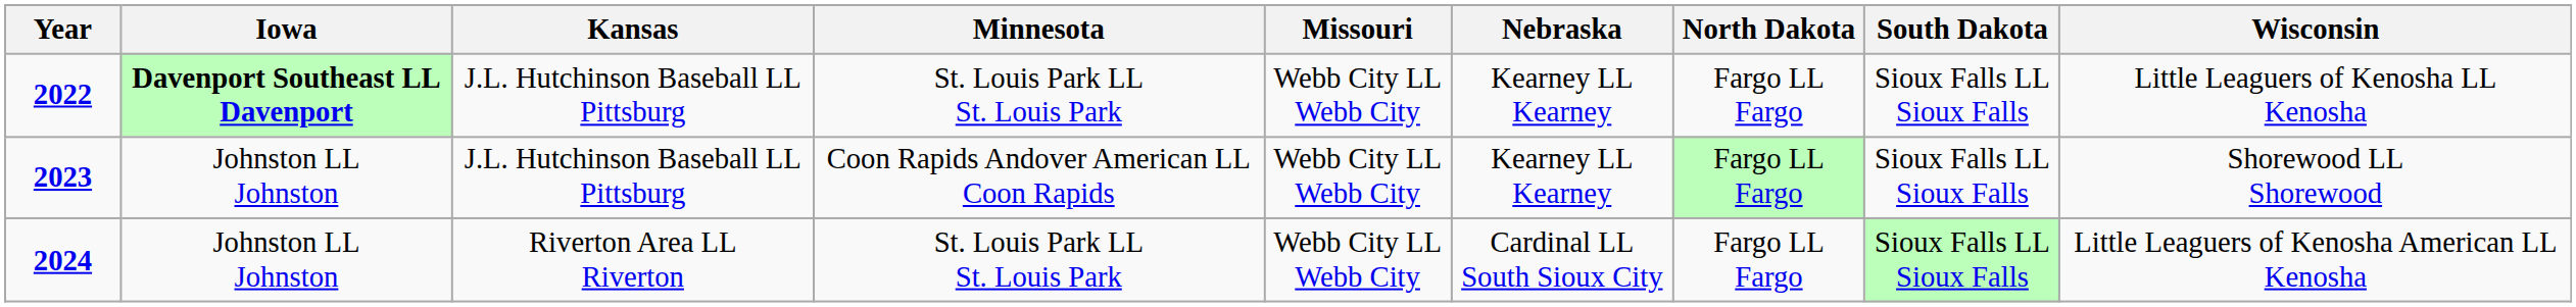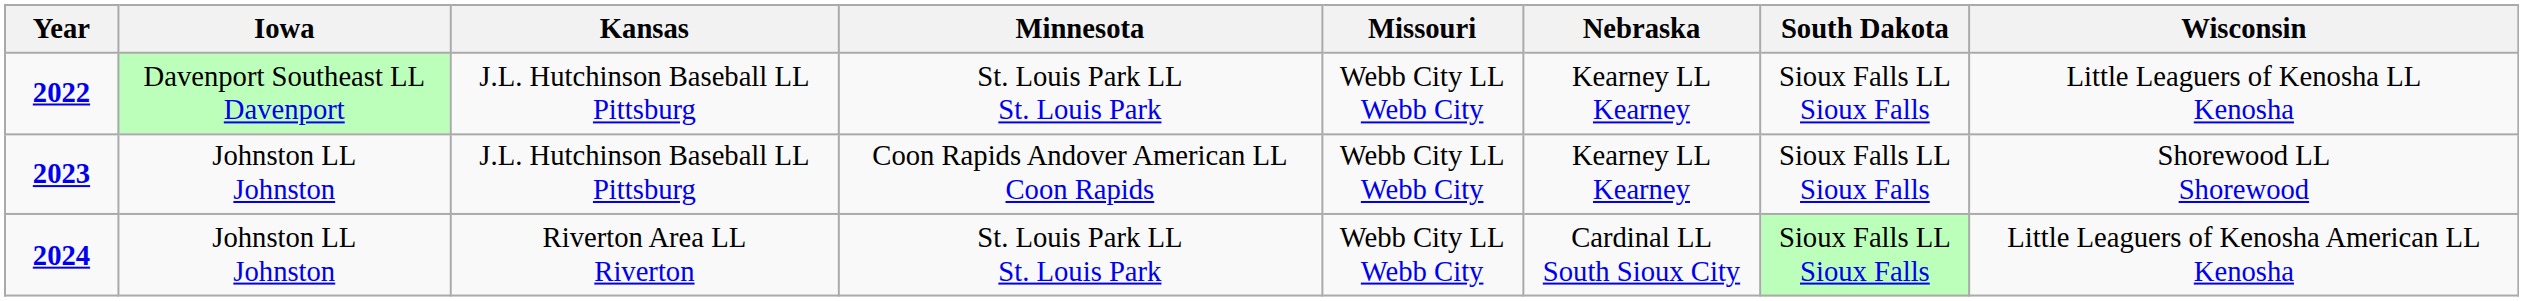- column: North Dakota | Fargo LL Fargo | Fargo LL Fargo | Fargo LL Fargo
2022 | Iowa: bold -> normal
